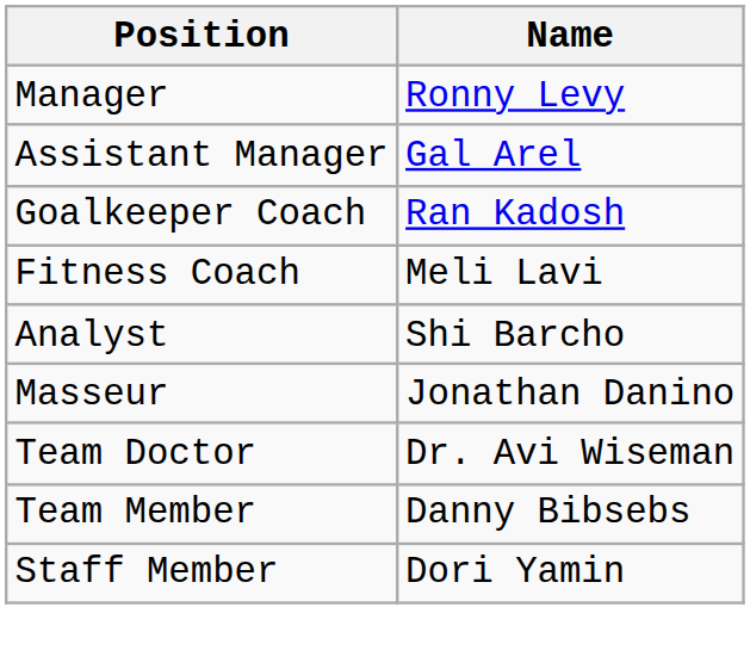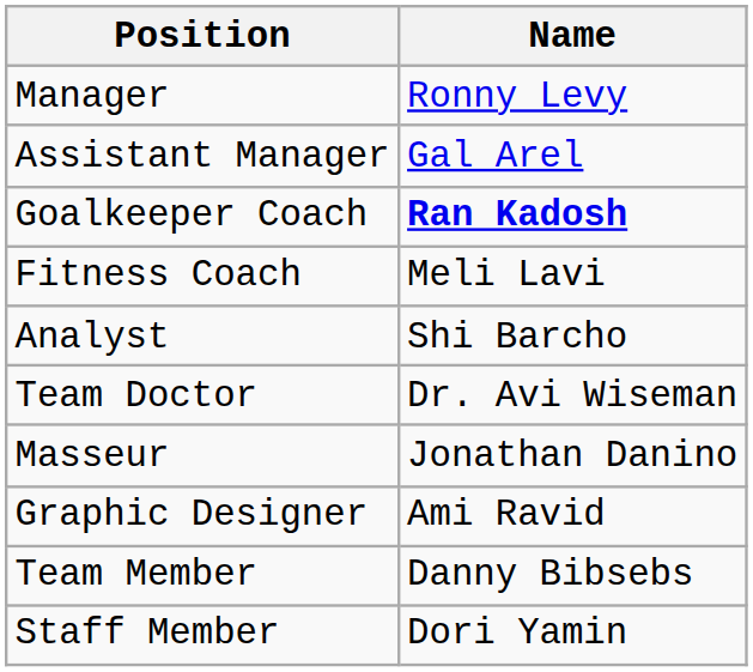Goalkeeper Coach | Name: normal -> bold
rows swapped: Masseur <-> Team Doctor
+ row: Graphic Designer | Ami Ravid
